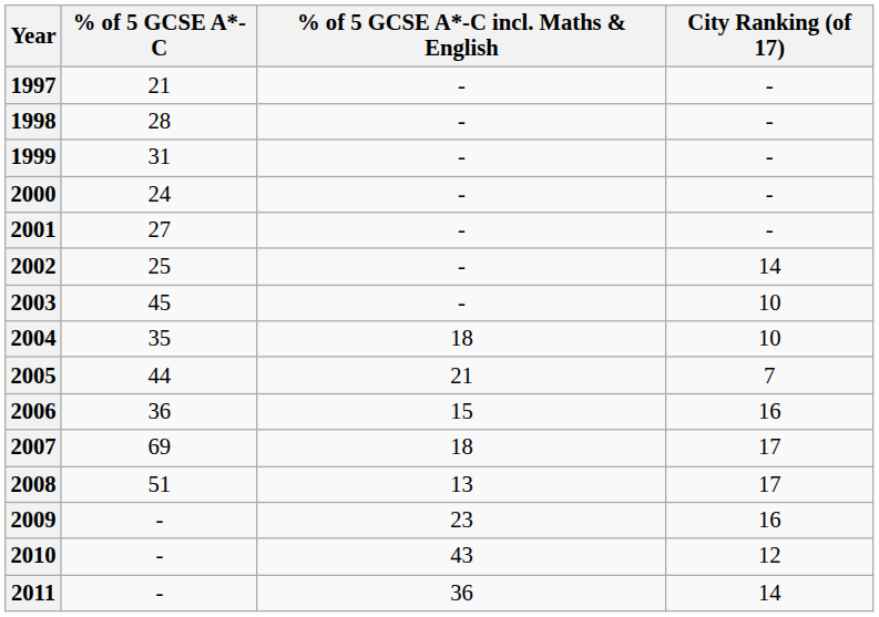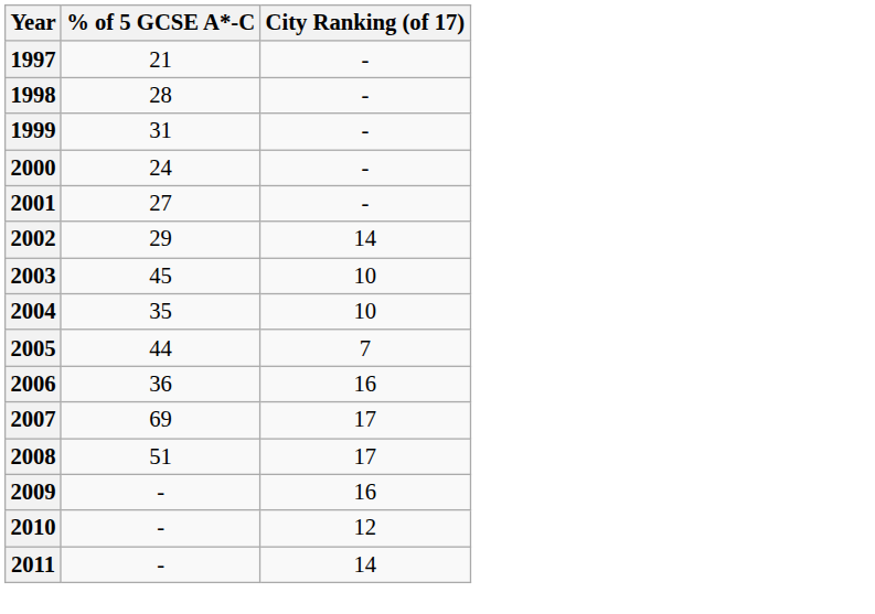- column: % of 5 GCSE A*-C incl. Maths & English | - | - | - | - | - | - | - | 18 | 21 | 15 | 18 | 13 | 23 | 43 | 36
2002 | % of 5 GCSE A*-C: 25 -> 29
